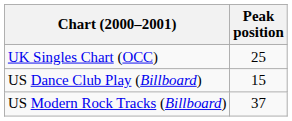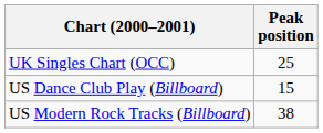US Modern Rock Tracks (Billboard) | Peak position: 37 -> 38
